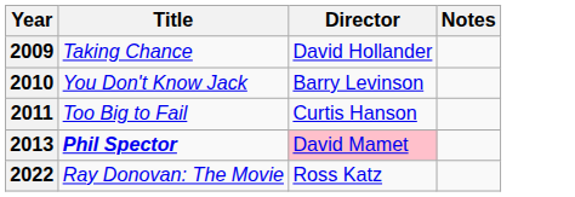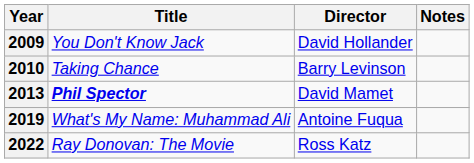2009 | Title: Taking Chance -> You Don't Know Jack
2010 | Title: You Don't Know Jack -> Taking Chance
- row: 2011 | Too Big to Fail | Curtis Hanson
2013 | Director: pink background -> no background
+ row: 2019 | What's My Name: Muhammad Ali | Antoine Fuqua
